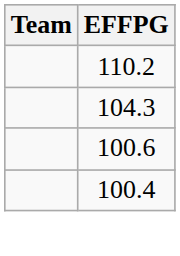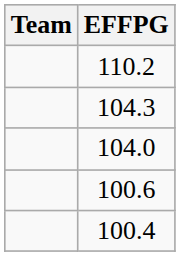+ row: 104.0
